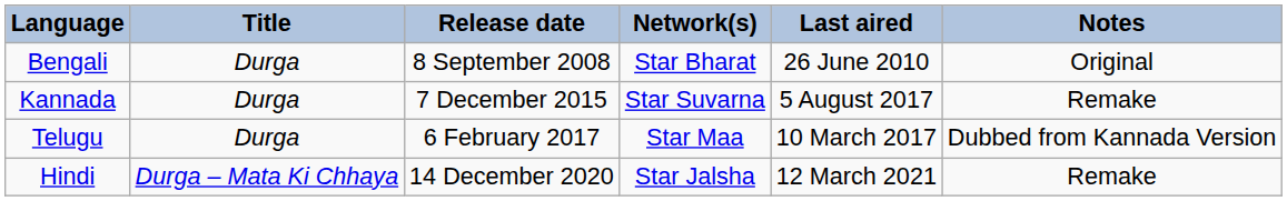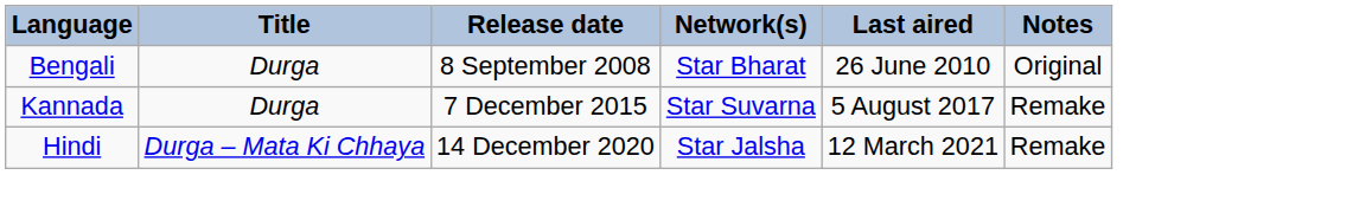- row: Telugu | Durga | 6 February 2017 | Star Maa | 10 March 2017 | Dubbed from Kannada Version
